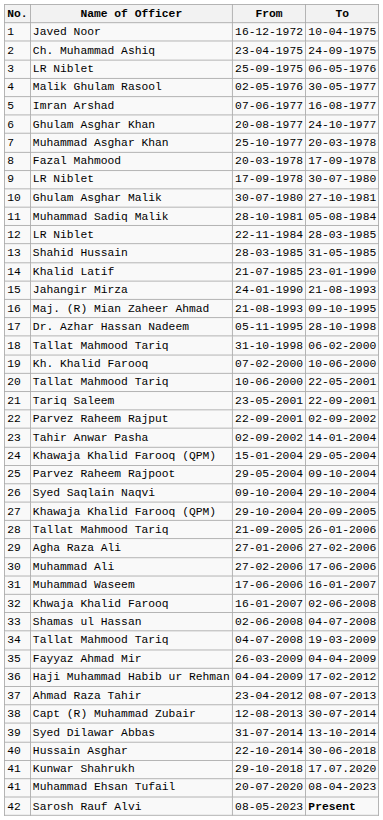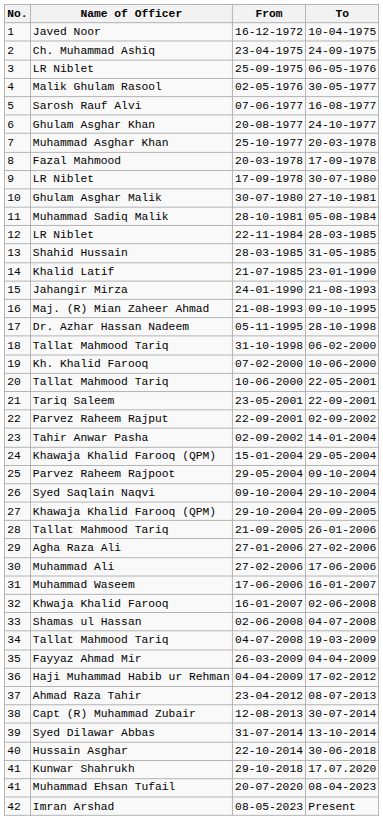07-06-1977 | Name of Officer: Imran Arshad -> Sarosh Rauf Alvi
08-05-2023 | Name of Officer: Sarosh Rauf Alvi -> Imran Arshad
08-05-2023 | To: bold -> normal
